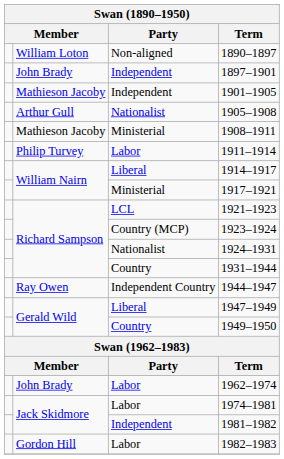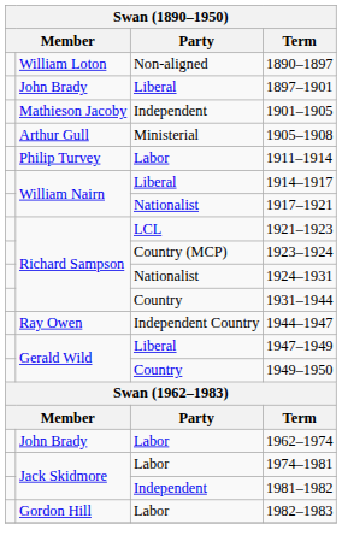1897–1901 | Party: Independent -> Liberal
1905–1908 | Party: Nationalist -> Ministerial
- row: Mathieson Jacoby | Ministerial | 1908–1911
1917–1921 | Party: Ministerial -> Nationalist
